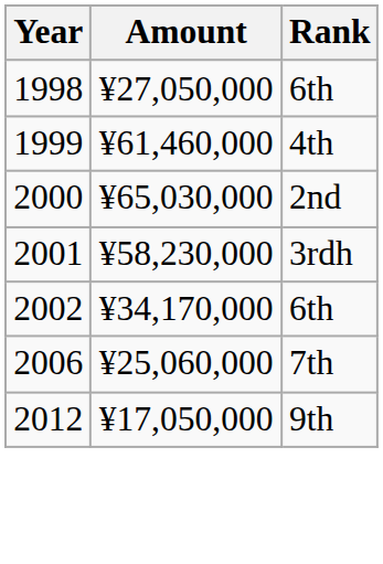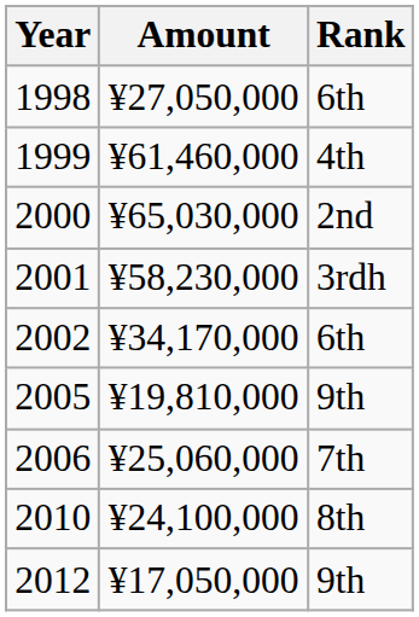+ row: 2005 | ¥19,810,000 | 9th
+ row: 2010 | ¥24,100,000 | 8th
